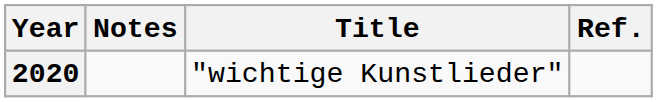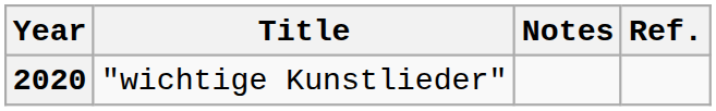columns swapped: Title <-> Notes
